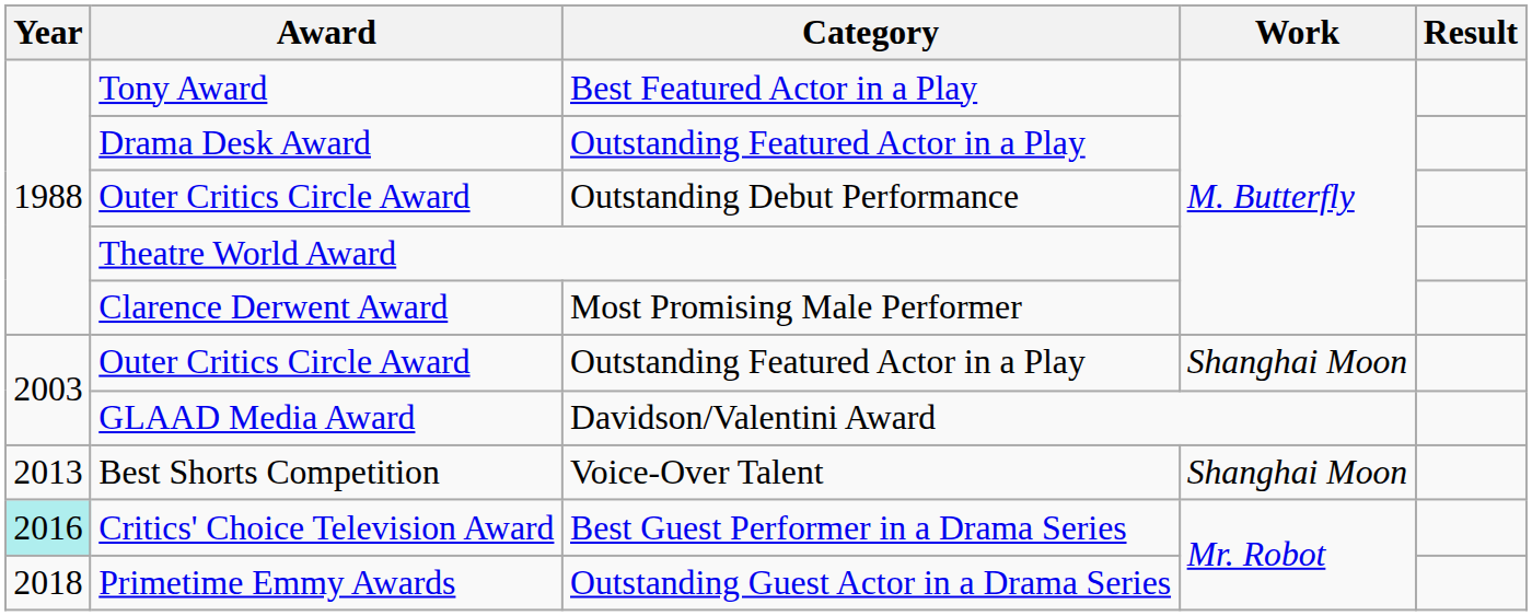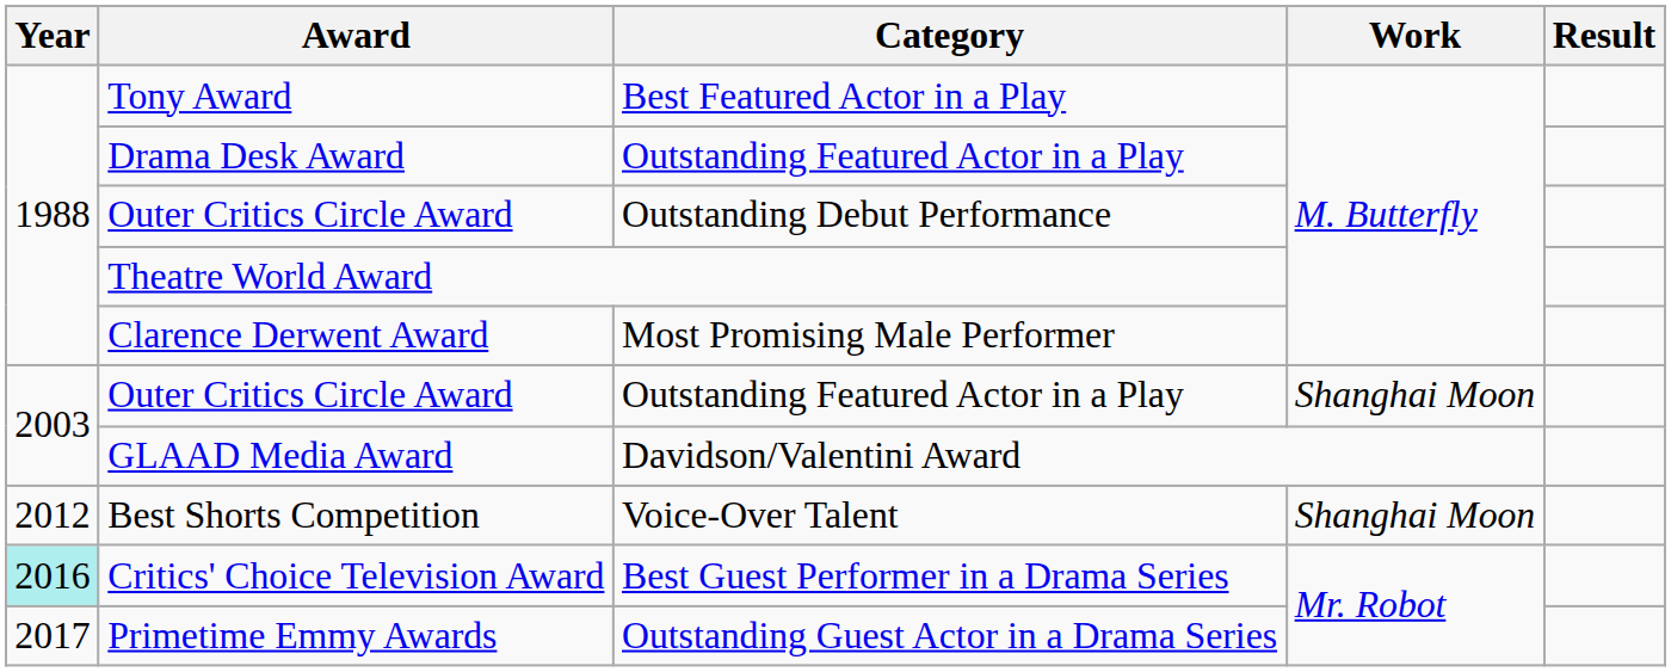Best Shorts Competition | Year: 2013 -> 2012
Primetime Emmy Awards | Year: 2018 -> 2017
